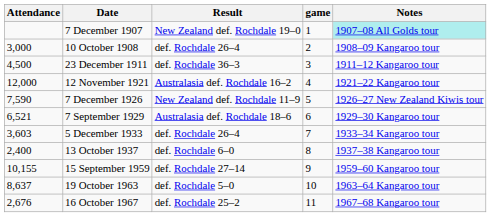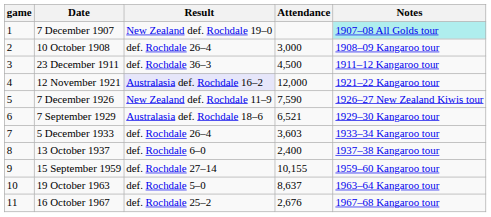columns swapped: game <-> Attendance
12 November 1921 | Result: no background -> lavender background
